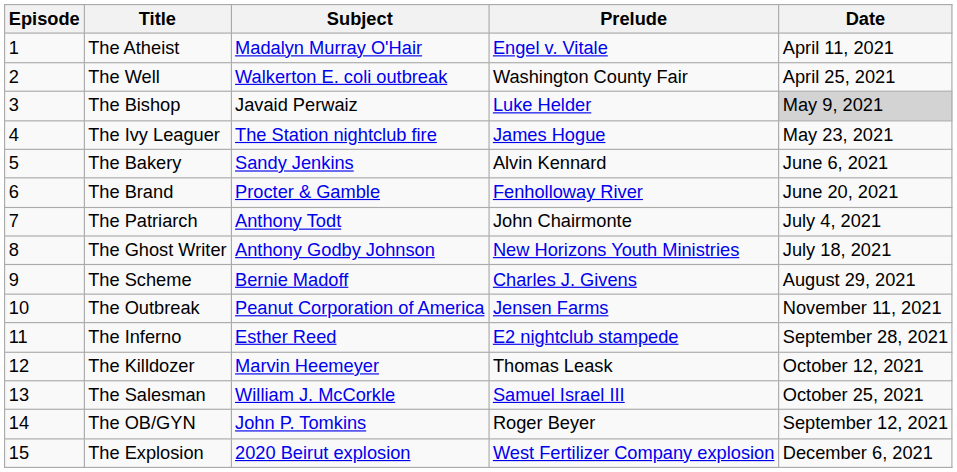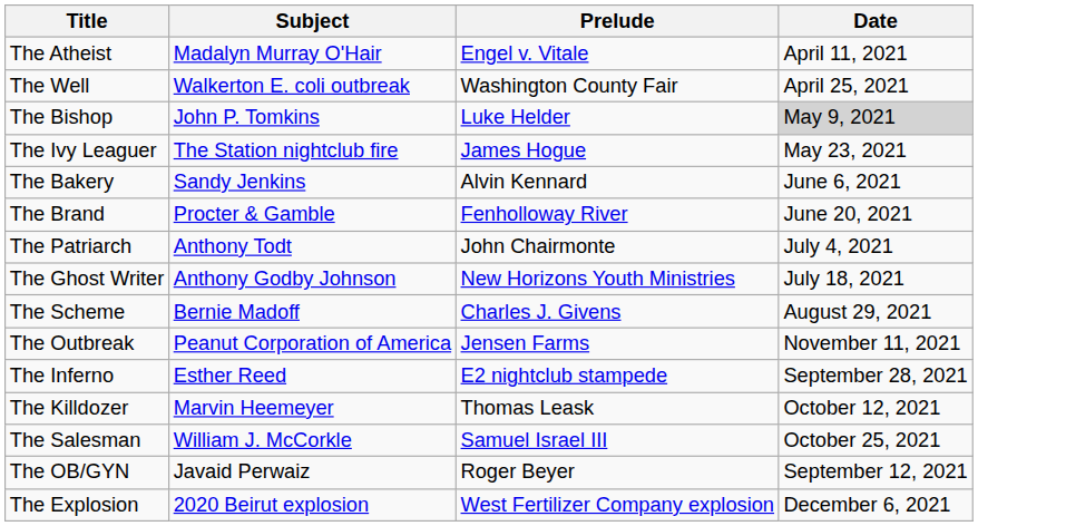- column: Episode | 1 | 2 | 3 | 4 | 5 | 6 | 7 | 8 | 9 | 10 | 11 | 12 | 13 | 14 | 15
The Bishop | Subject: Javaid Perwaiz -> John P. Tomkins
The OB/GYN | Subject: John P. Tomkins -> Javaid Perwaiz
